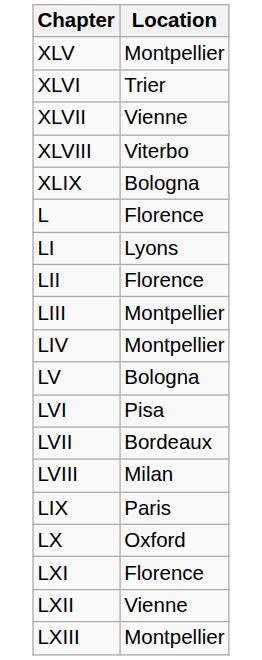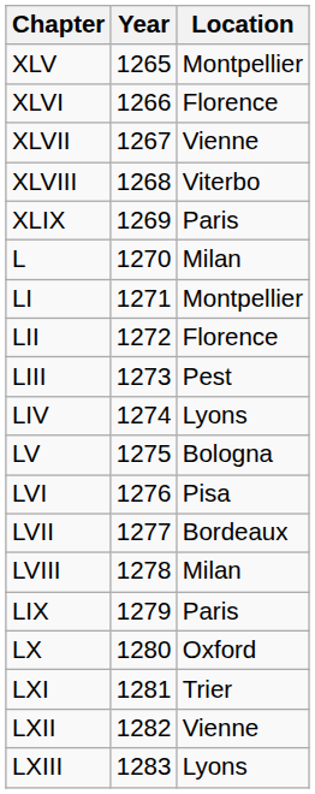+ column: Year | 1265 | 1266 | 1267 | 1268 | 1269 | 1270 | 1271 | 1272 | 1273 | 1274 | 1275 | 1276 | 1277 | 1278 | 1279 | 1280 | 1281 | 1282 | 1283
XLVI | Location: Trier -> Florence
XLIX | Location: Bologna -> Paris
L | Location: Florence -> Milan
LI | Location: Lyons -> Montpellier
LIII | Location: Montpellier -> Pest
LIV | Location: Montpellier -> Lyons
LXI | Location: Florence -> Trier
LXIII | Location: Montpellier -> Lyons
